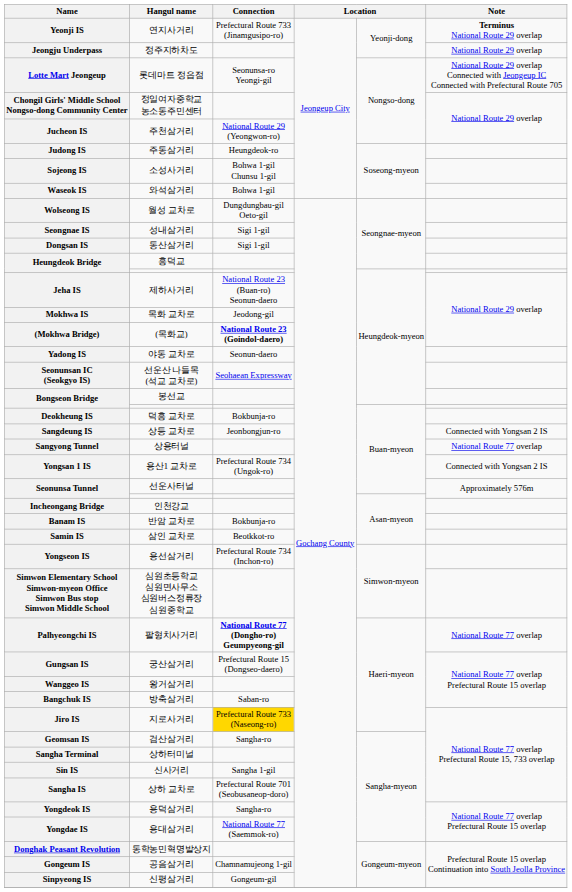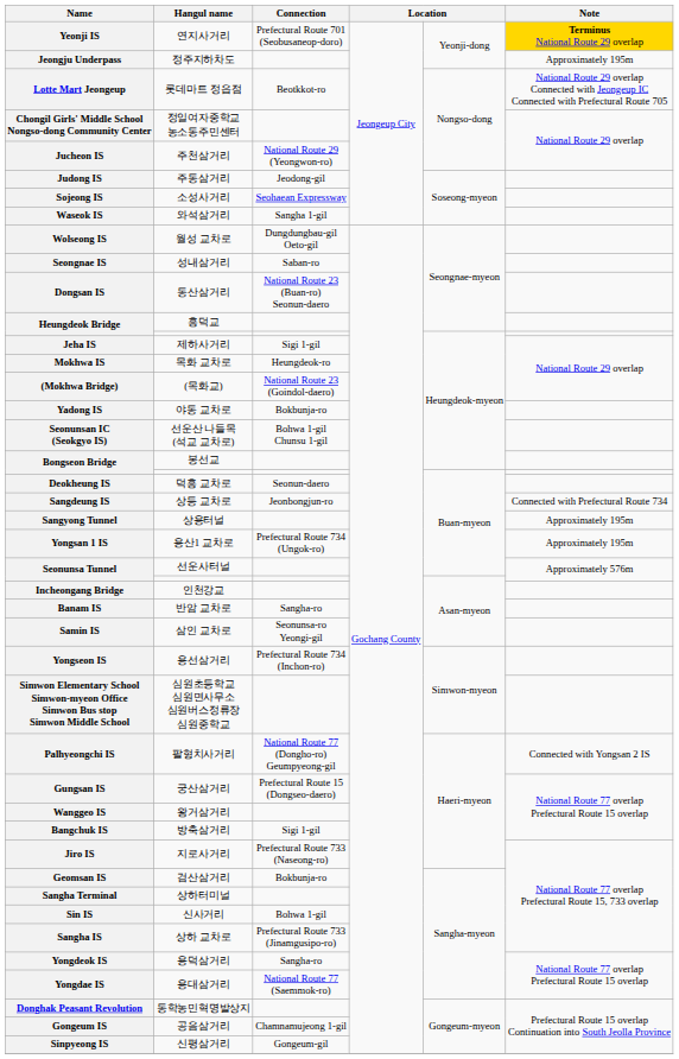연지사거리 | Connection: Prefectural Route 733 (Jinamgusipo-ro) -> Prefectural Route 701 (Seobusaneop-doro)
연지사거리 | Note: no background -> gold background
정주지하차도 | Note: National Route 29 overlap -> Approximately 195m
롯데마트 정읍점 | Connection: Seonunsa-ro Yeongi-gil -> Beotkkot-ro
주동삼거리 | Connection: Heungdeok-ro -> Jeodong-gil
소성사거리 | Connection: Bohwa 1-gil Chunsu 1-gil -> Seohaean Expressway
와석삼거리 | Connection: Bohwa 1-gil -> Sangha 1-gil
성내삼거리 | Connection: Sigi 1-gil -> Saban-ro
동산삼거리 | Connection: Sigi 1-gil -> National Route 23 (Buan-ro) Seonun-daero
제하사거리 | Connection: National Route 23 (Buan-ro) Seonun-daero -> Sigi 1-gil
목화 교차로 | Connection: Jeodong-gil -> Heungdeok-ro
(목화교) | Connection: bold -> normal
야동 교차로 | Connection: Seonun-daero -> Bokbunja-ro
선운산 나들목 (석교 교차로) | Connection: Seohaean Expressway -> Bohwa 1-gil Chunsu 1-gil
덕흥 교차로 | Connection: Bokbunja-ro -> Seonun-daero
상등 교차로 | Note: Connected with Yongsan 2 IS -> Connected with Prefectural Route 734
상용터널 | Note: National Route 77 overlap -> Approximately 195m
용산1 교차로 | Note: Connected with Yongsan 2 IS -> Approximately 195m
반암 교차로 | Connection: Bokbunja-ro -> Sangha-ro
삼인 교차로 | Connection: Beotkkot-ro -> Seonunsa-ro Yeongi-gil
팔형치사거리 | Connection: bold -> normal
팔형치사거리 | Note: National Route 77 overlap -> Connected with Yongsan 2 IS
방축삼거리 | Connection: Saban-ro -> Sigi 1-gil
지로사거리 | Connection: gold background -> no background
검산삼거리 | Connection: Sangha-ro -> Bokbunja-ro
신사거리 | Connection: Sangha 1-gil -> Bohwa 1-gil
상하 교차로 | Connection: Prefectural Route 701 (Seobusaneop-doro) -> Prefectural Route 733 (Jinamgusipo-ro)
